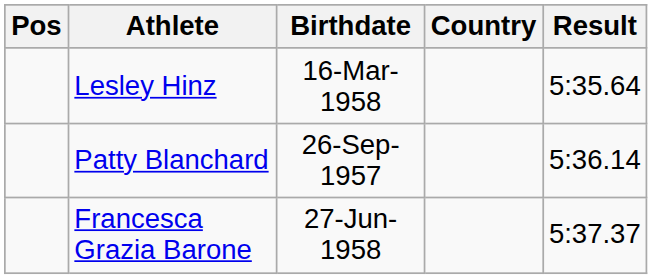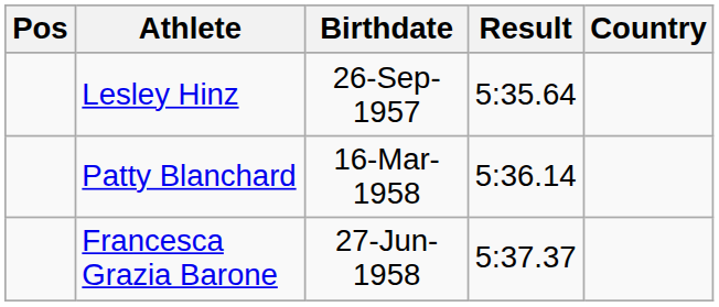columns swapped: Country <-> Result
Lesley Hinz | Birthdate: 16-Mar-1958 -> 26-Sep-1957
Patty Blanchard | Birthdate: 26-Sep-1957 -> 16-Mar-1958
